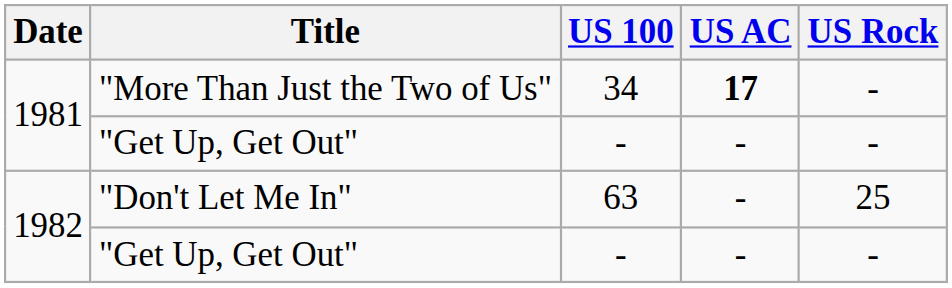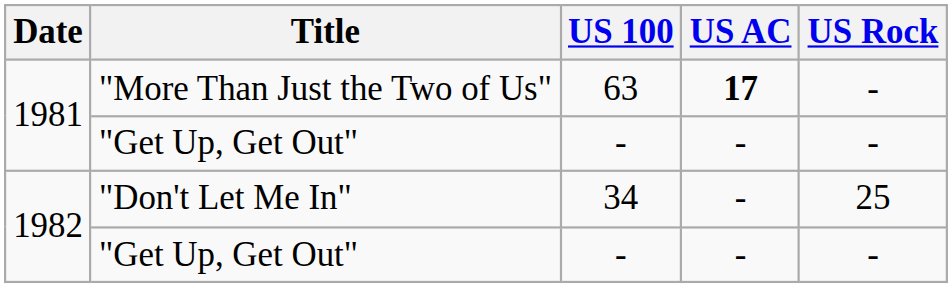"More Than Just the Two of Us" | US 100: 34 -> 63
"Don't Let Me In" | US 100: 63 -> 34
